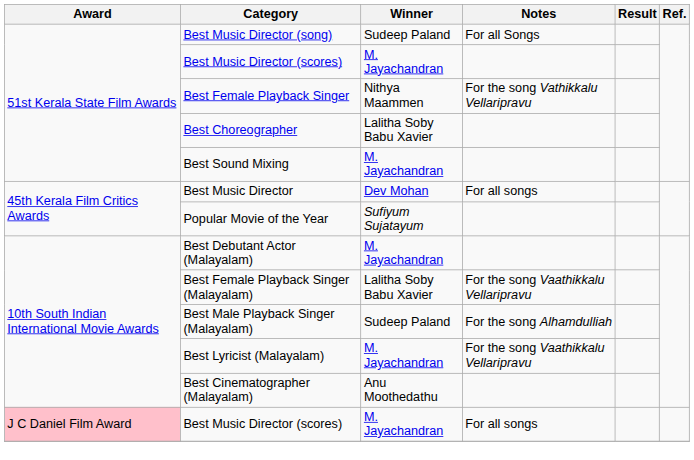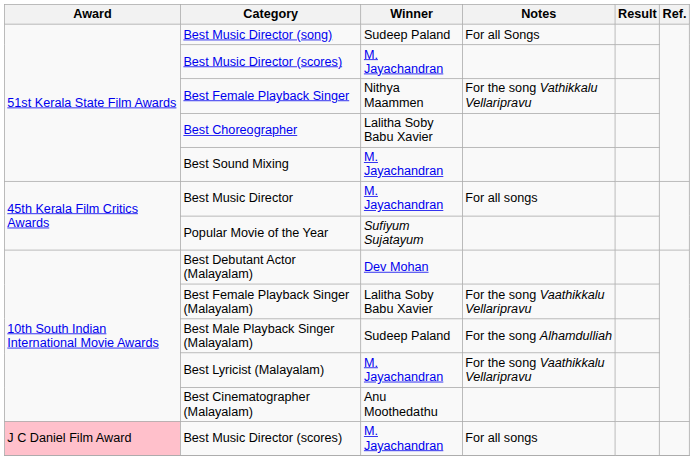Best Music Director | Winner: Dev Mohan -> M. Jayachandran
Best Debutant Actor (Malayalam) | Winner: M. Jayachandran -> Dev Mohan
